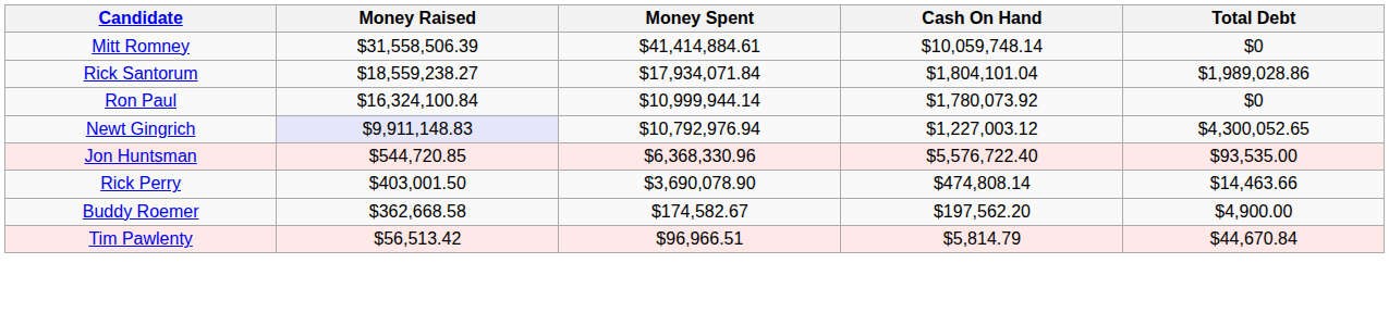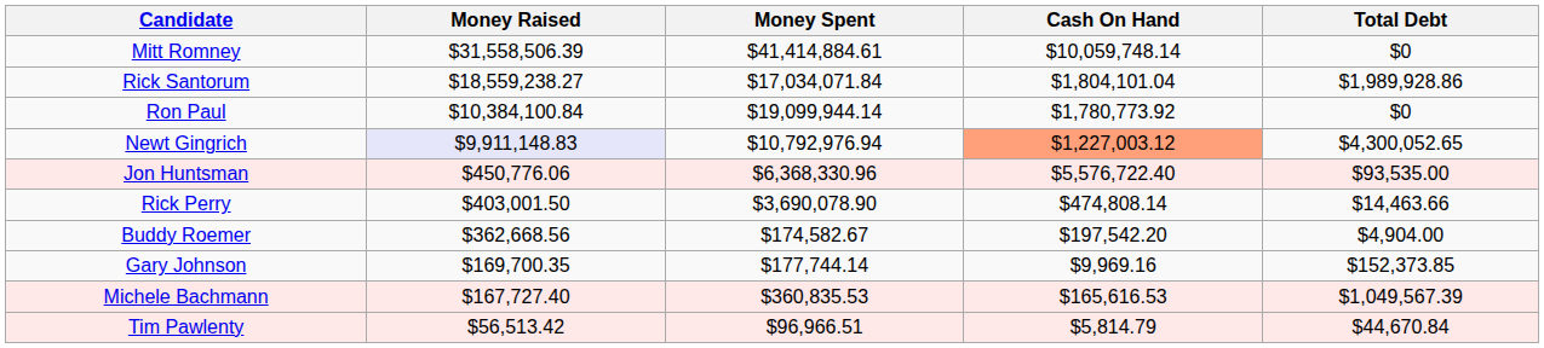Rick Santorum | Money Spent: $17,934,071.84 -> $17,034,071.84
Rick Santorum | Total Debt: $1,989,028.86 -> $1,989,928.86
Ron Paul | Money Raised: $16,324,100.84 -> $10,384,100.84
Ron Paul | Money Spent: $10,999,944.14 -> $19,099,944.14
Ron Paul | Cash On Hand: $1,780,073.92 -> $1,780,773.92
Newt Gingrich | Cash On Hand: no background -> lightsalmon background
Jon Huntsman | Money Raised: $544,720.85 -> $450,776.06
Buddy Roemer | Money Raised: $362,668.58 -> $362,668.56
Buddy Roemer | Cash On Hand: $197,562.20 -> $197,542.20
Buddy Roemer | Total Debt: $4,900.00 -> $4,904.00
+ row: Gary Johnson | $169,700.35 | $177,744.14 | $9,969.16 | $152,373.85
+ row: Michele Bachmann | $167,727.40 | $360,835.53 | $165,616.53 | $1,049,567.39
